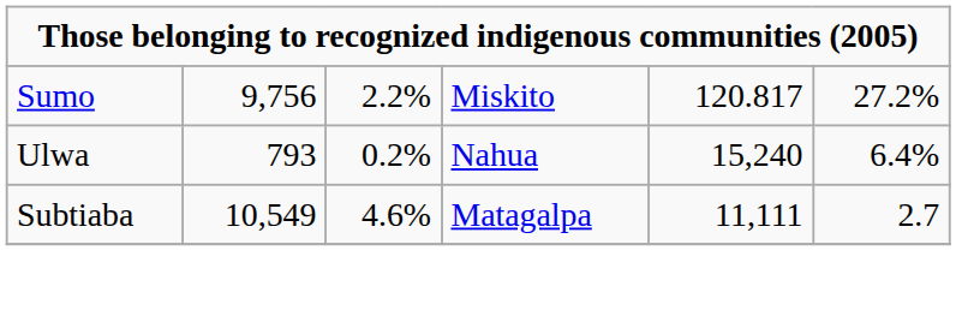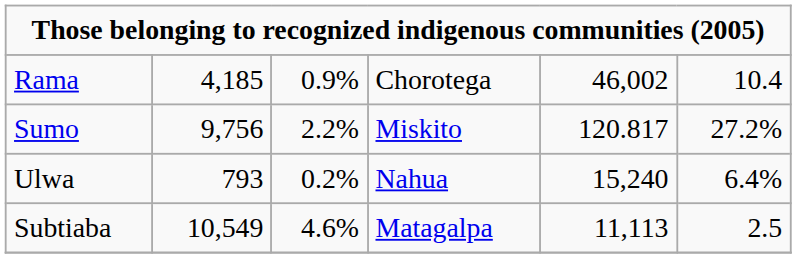+ row: Rama | 4,185 | 0.9% | Chorotega | 46,002 | 10.4
Subtiaba | column 5: 11,111 -> 11,113
Subtiaba | column 6: 2.7 -> 2.5
